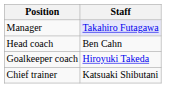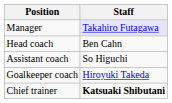+ row: Assistant coach | So Higuchi
Chief trainer | Staff: normal -> bold
